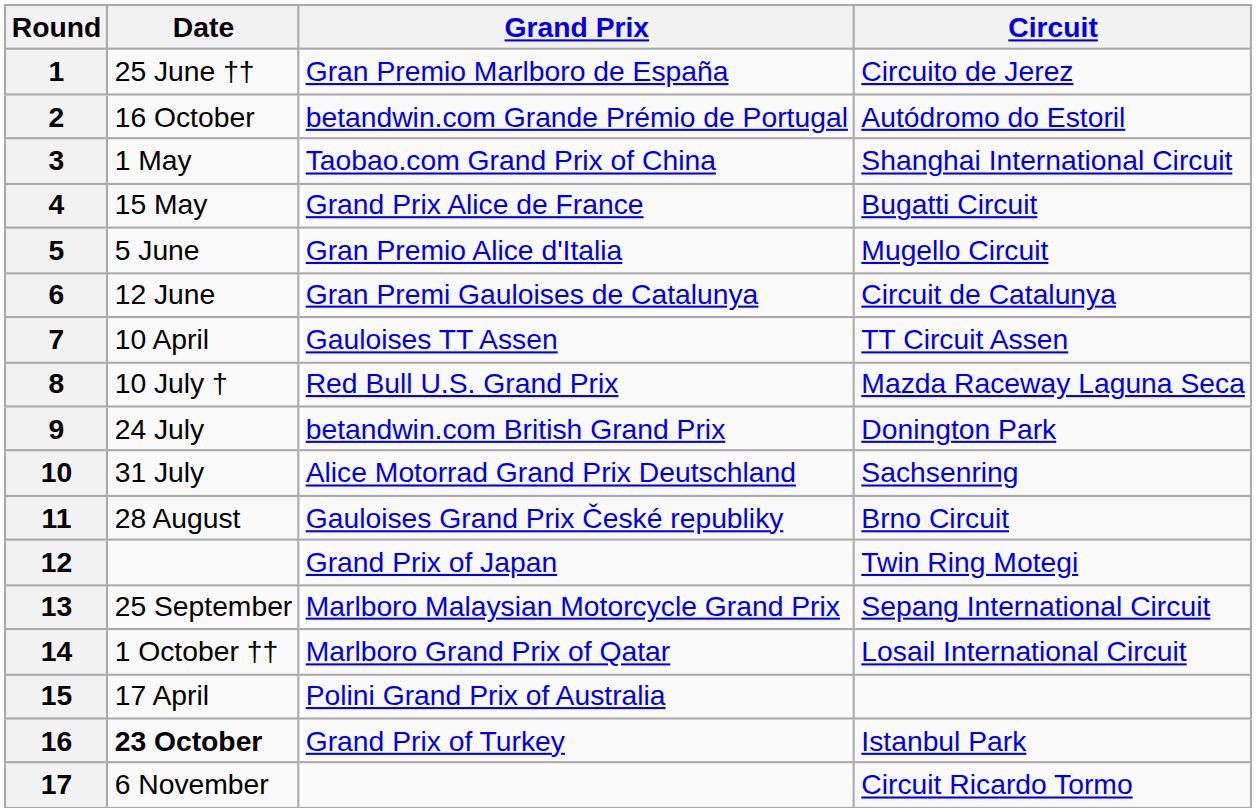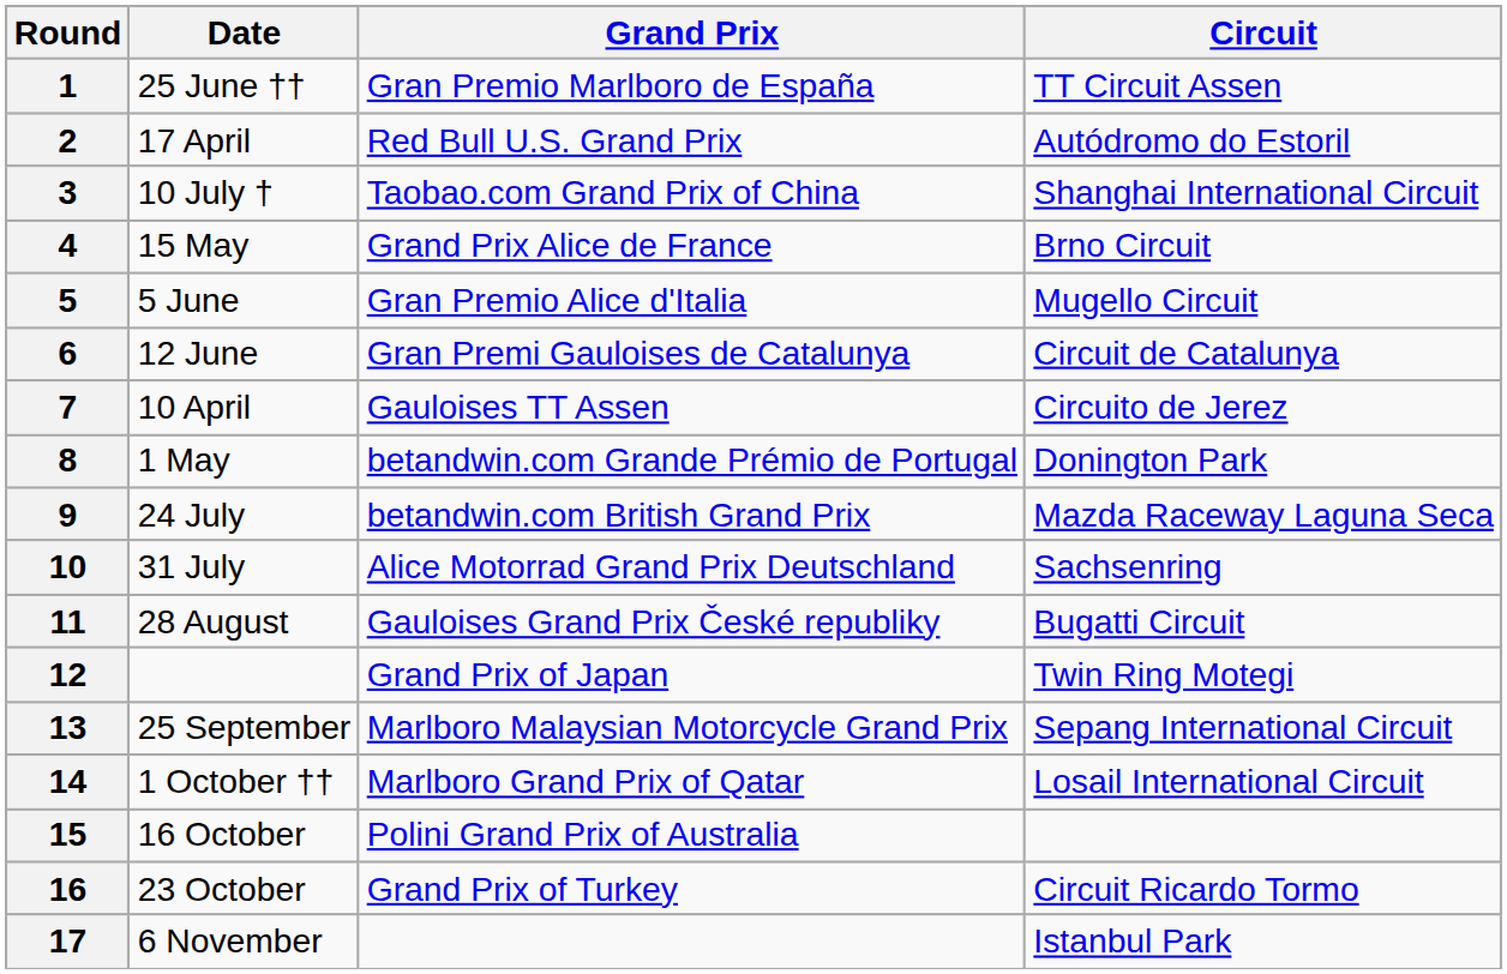1 | Circuit: Circuito de Jerez -> TT Circuit Assen
2 | Date: 16 October -> 17 April
2 | Grand Prix: betandwin.com Grande Prémio de Portugal -> Red Bull U.S. Grand Prix
3 | Date: 1 May -> 10 July †
4 | Circuit: Bugatti Circuit -> Brno Circuit
7 | Circuit: TT Circuit Assen -> Circuito de Jerez
8 | Date: 10 July † -> 1 May
8 | Grand Prix: Red Bull U.S. Grand Prix -> betandwin.com Grande Prémio de Portugal
8 | Circuit: Mazda Raceway Laguna Seca -> Donington Park
9 | Circuit: Donington Park -> Mazda Raceway Laguna Seca
11 | Circuit: Brno Circuit -> Bugatti Circuit
15 | Date: 17 April -> 16 October
16 | Date: bold -> normal
16 | Circuit: Istanbul Park -> Circuit Ricardo Tormo
17 | Circuit: Circuit Ricardo Tormo -> Istanbul Park
